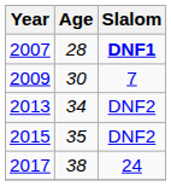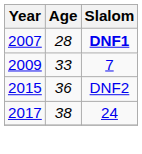2009 | Age: 30 -> 33
- row: 2013 | 34 | DNF2
2015 | Age: 35 -> 36
